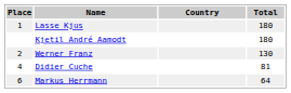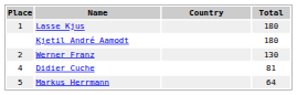Markus Herrmann | Place: 6 -> 5
